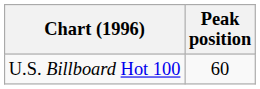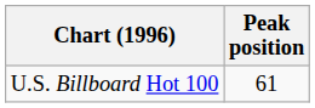U.S. Billboard Hot 100 | Peak position: 60 -> 61
